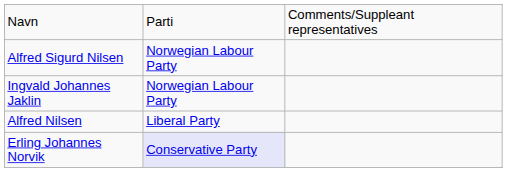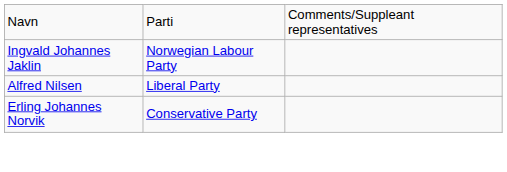- row: Alfred Sigurd Nilsen | Norwegian Labour Party
Erling Johannes Norvik | column 2: lavender background -> no background
